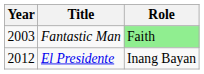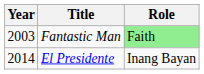El Presidente | Year: 2012 -> 2014
